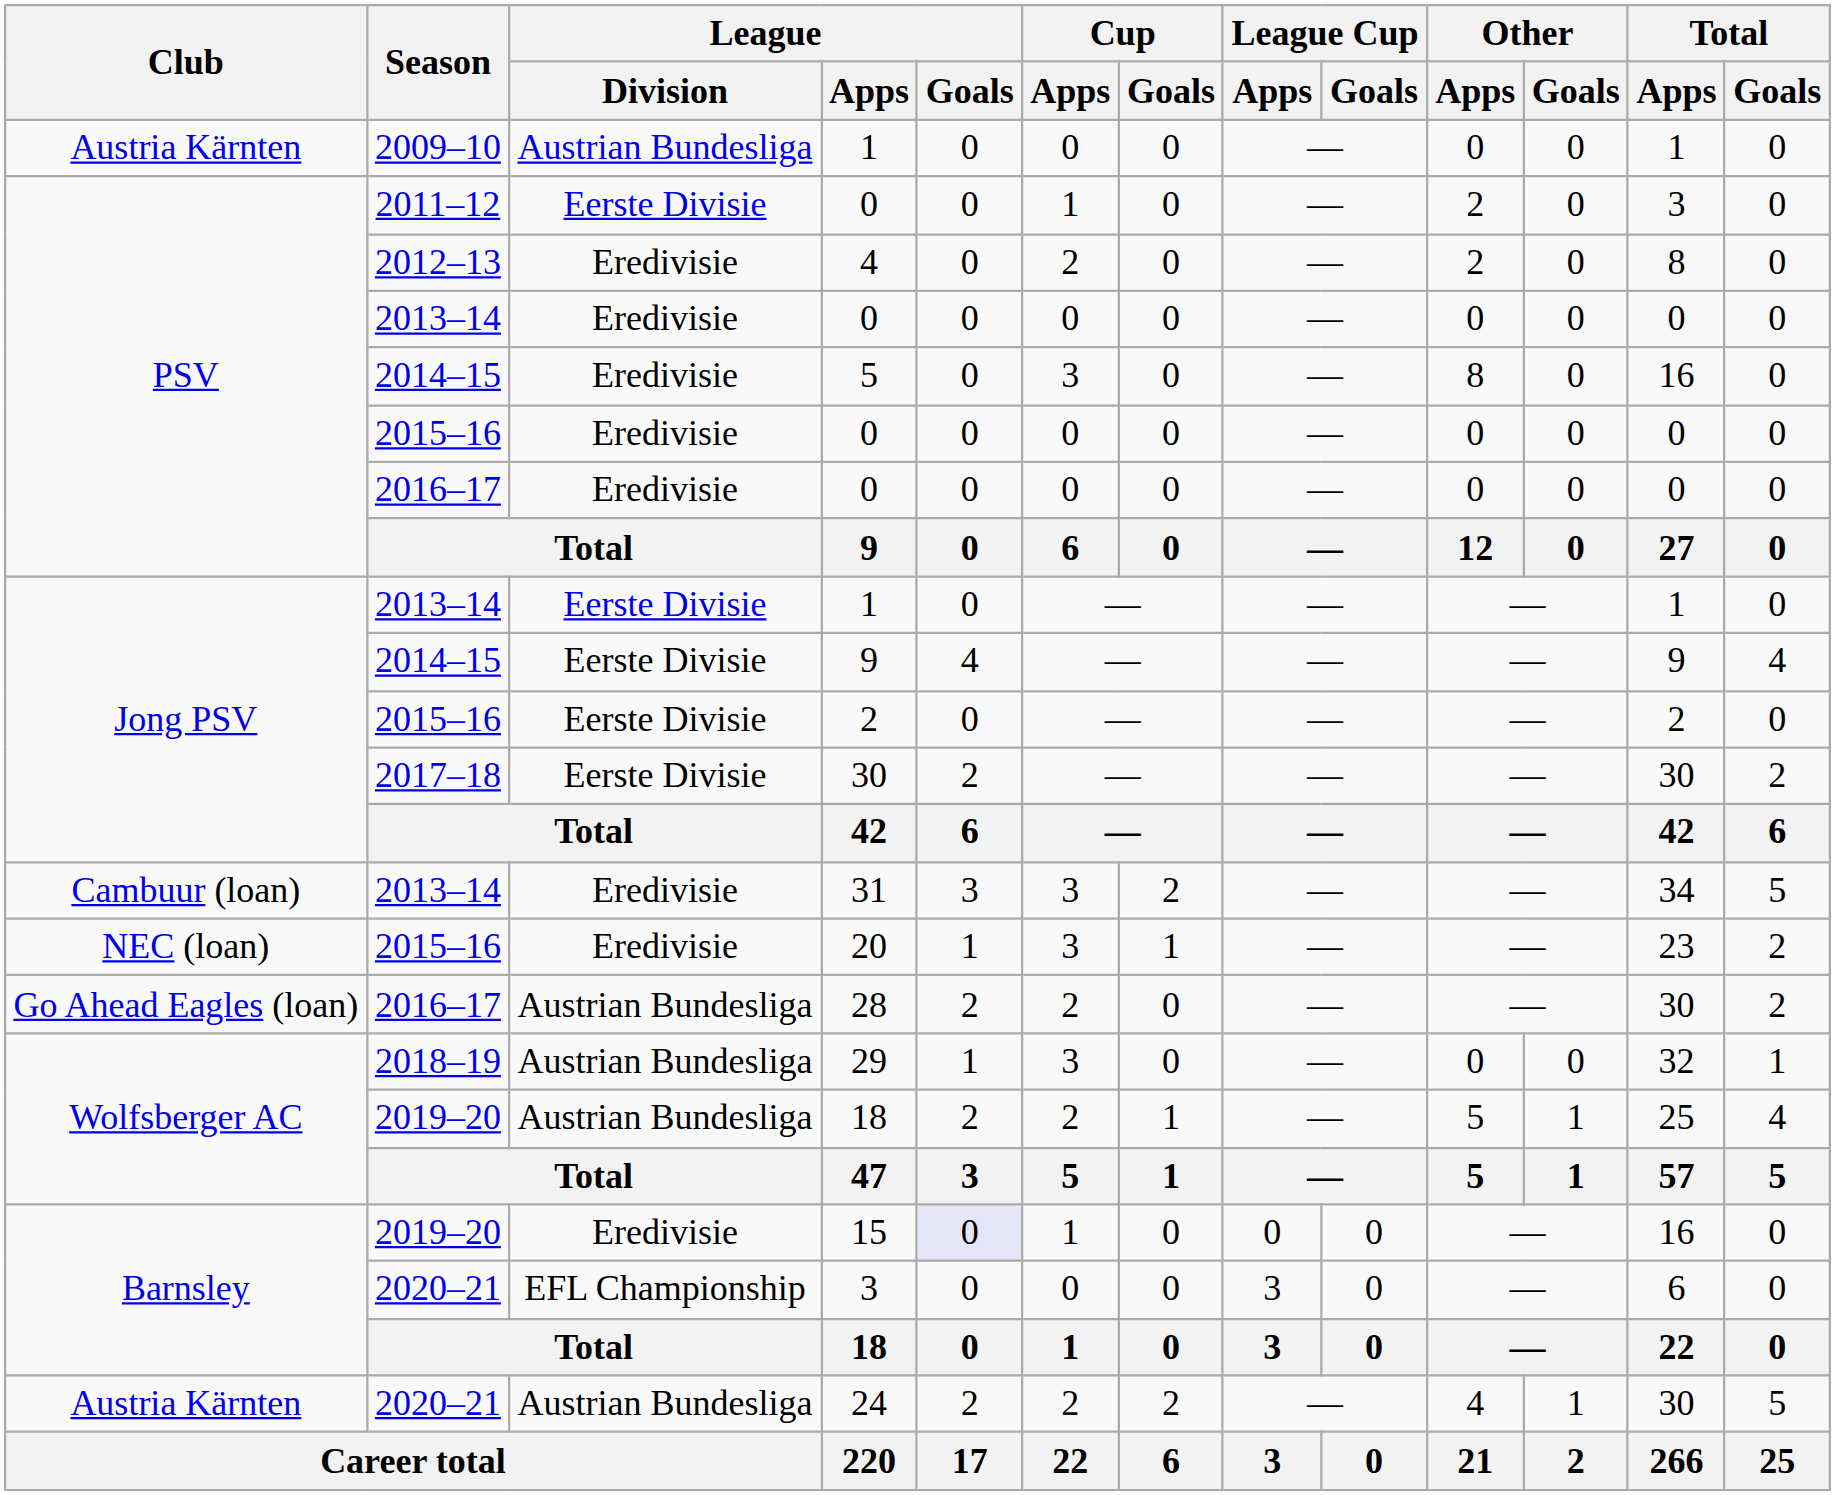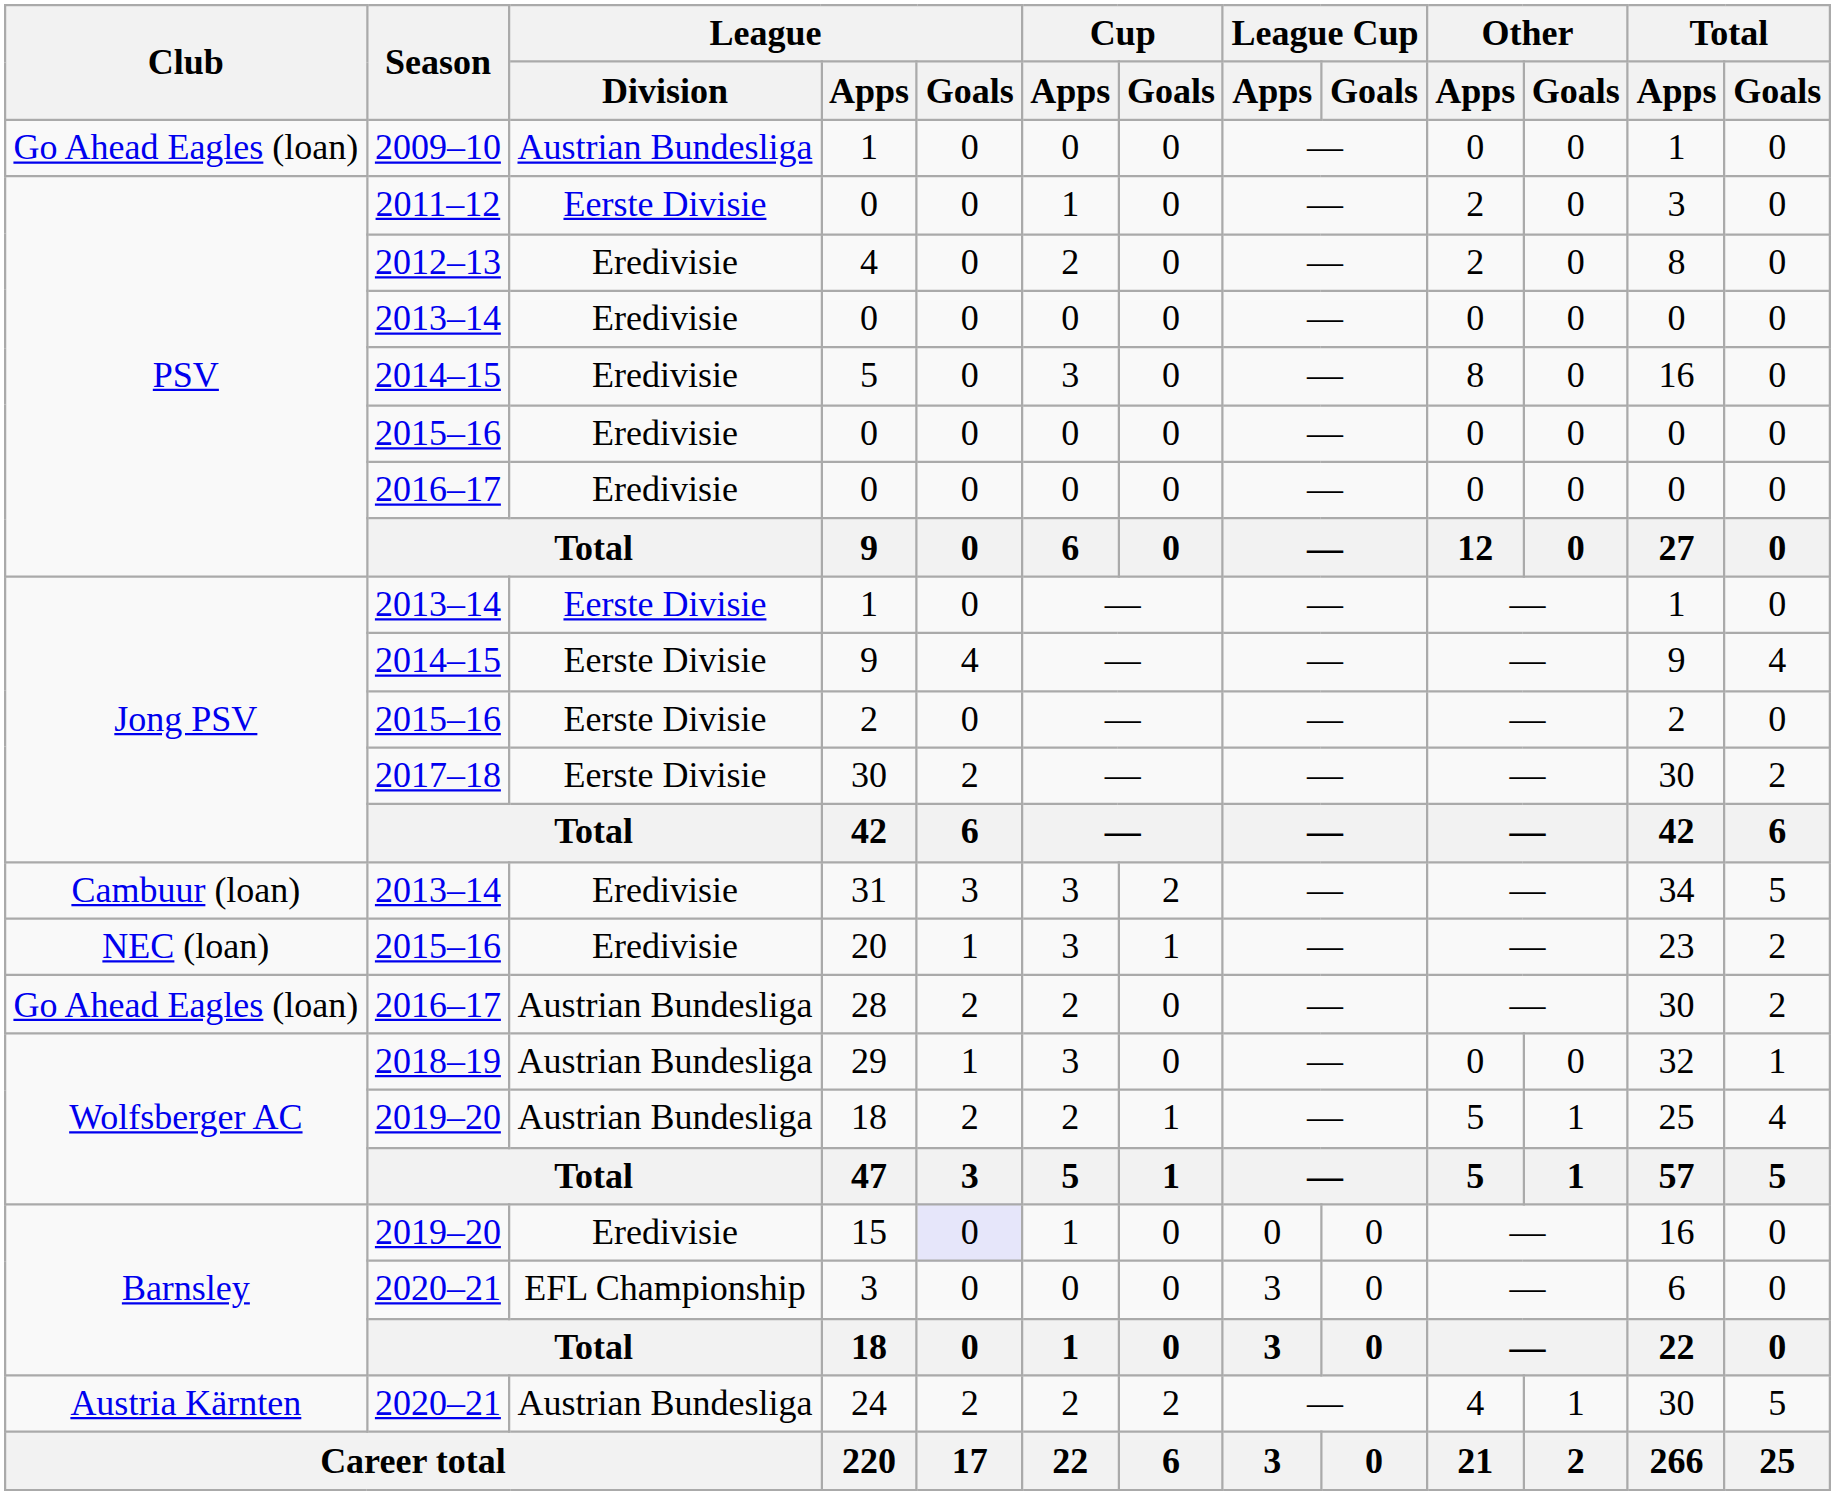2009–10 / 1 | Club: Austria Kärnten -> Go Ahead Eagles (loan)
